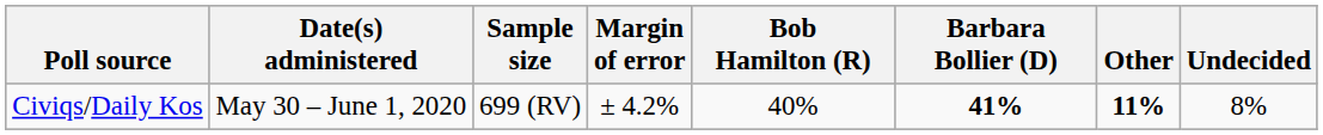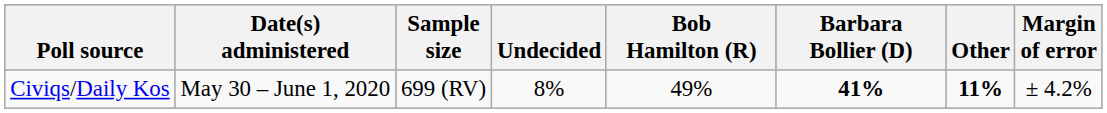columns swapped: Margin of error <-> Undecided
Civiqs/Daily Kos | Bob Hamilton (R): 40% -> 49%
